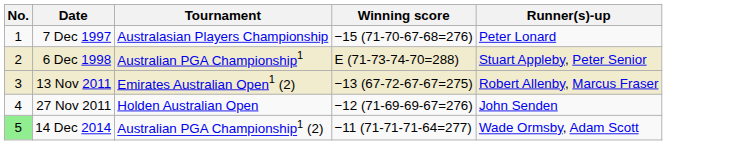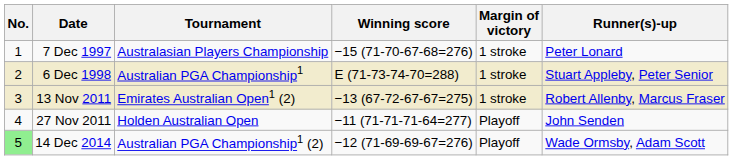+ column: Margin of victory | 1 stroke | 1 stroke | 1 stroke | Playoff | Playoff
27 Nov 2011 | Winning score: −12 (71-69-69-67=276) -> −11 (71-71-71-64=277)
14 Dec 2014 | Winning score: −11 (71-71-71-64=277) -> −12 (71-69-69-67=276)
